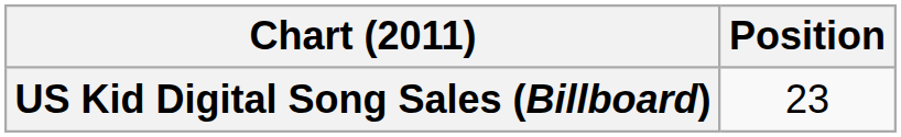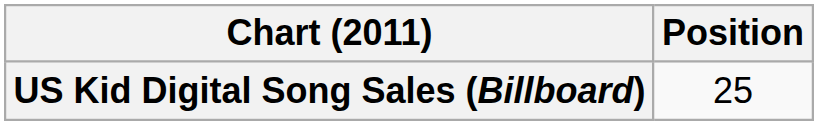US Kid Digital Song Sales (Billboard) | Position: 23 -> 25
